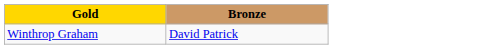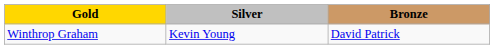+ column: Silver | Kevin Young
